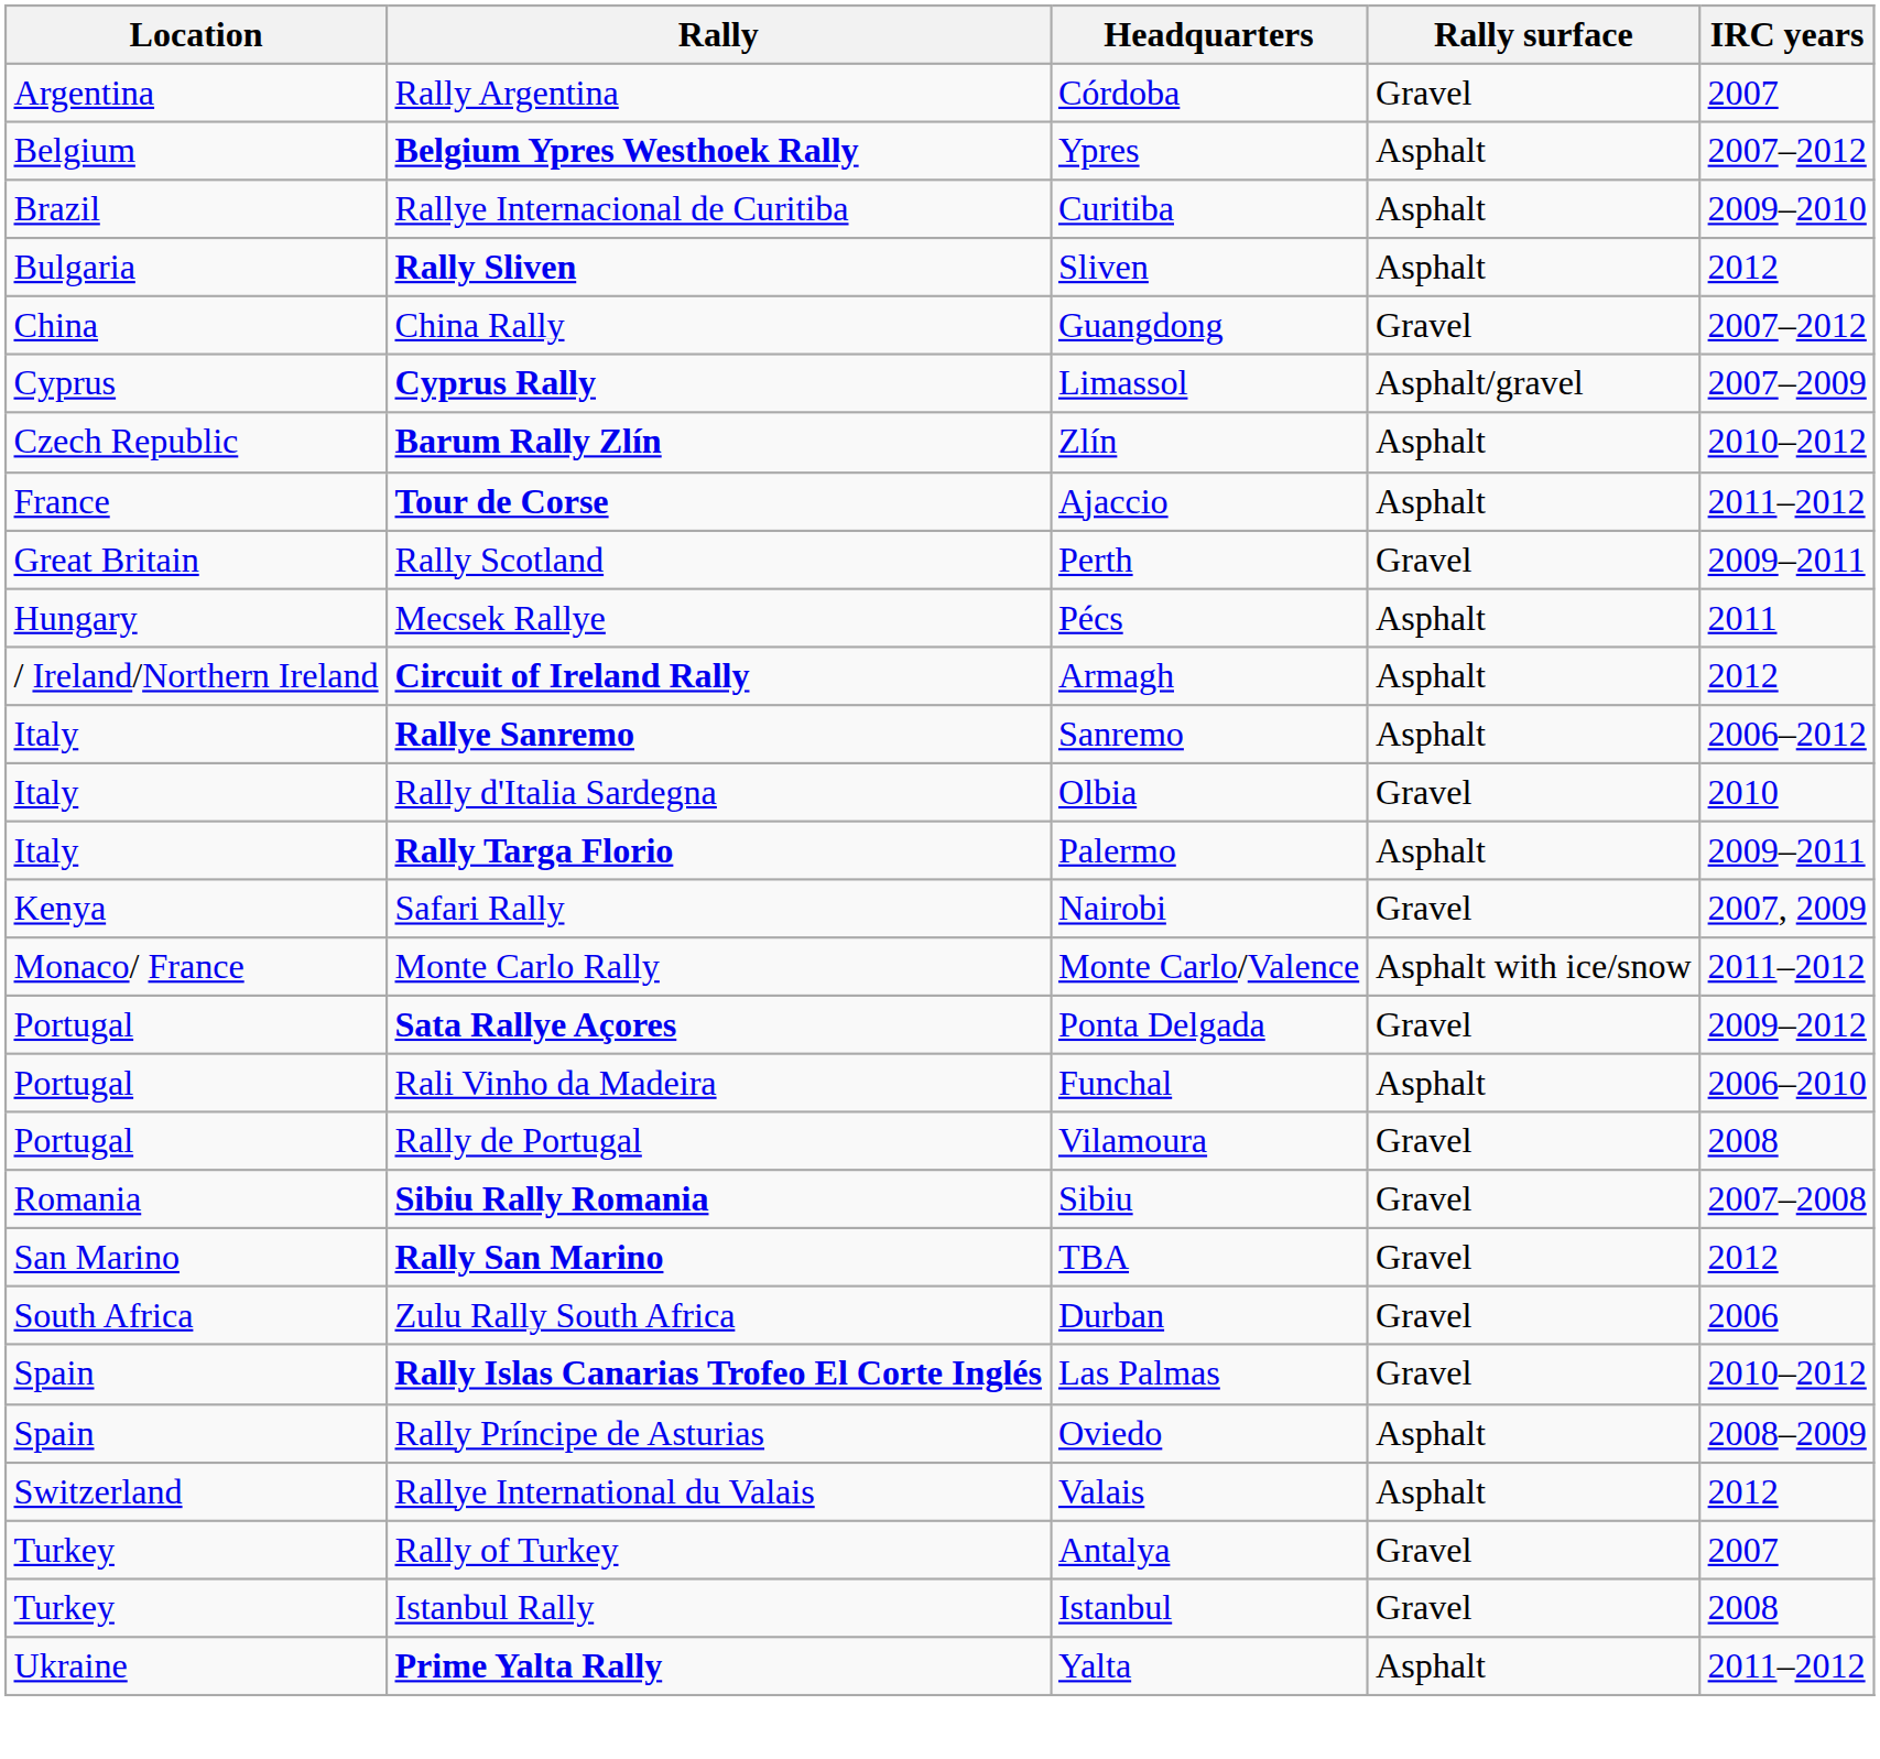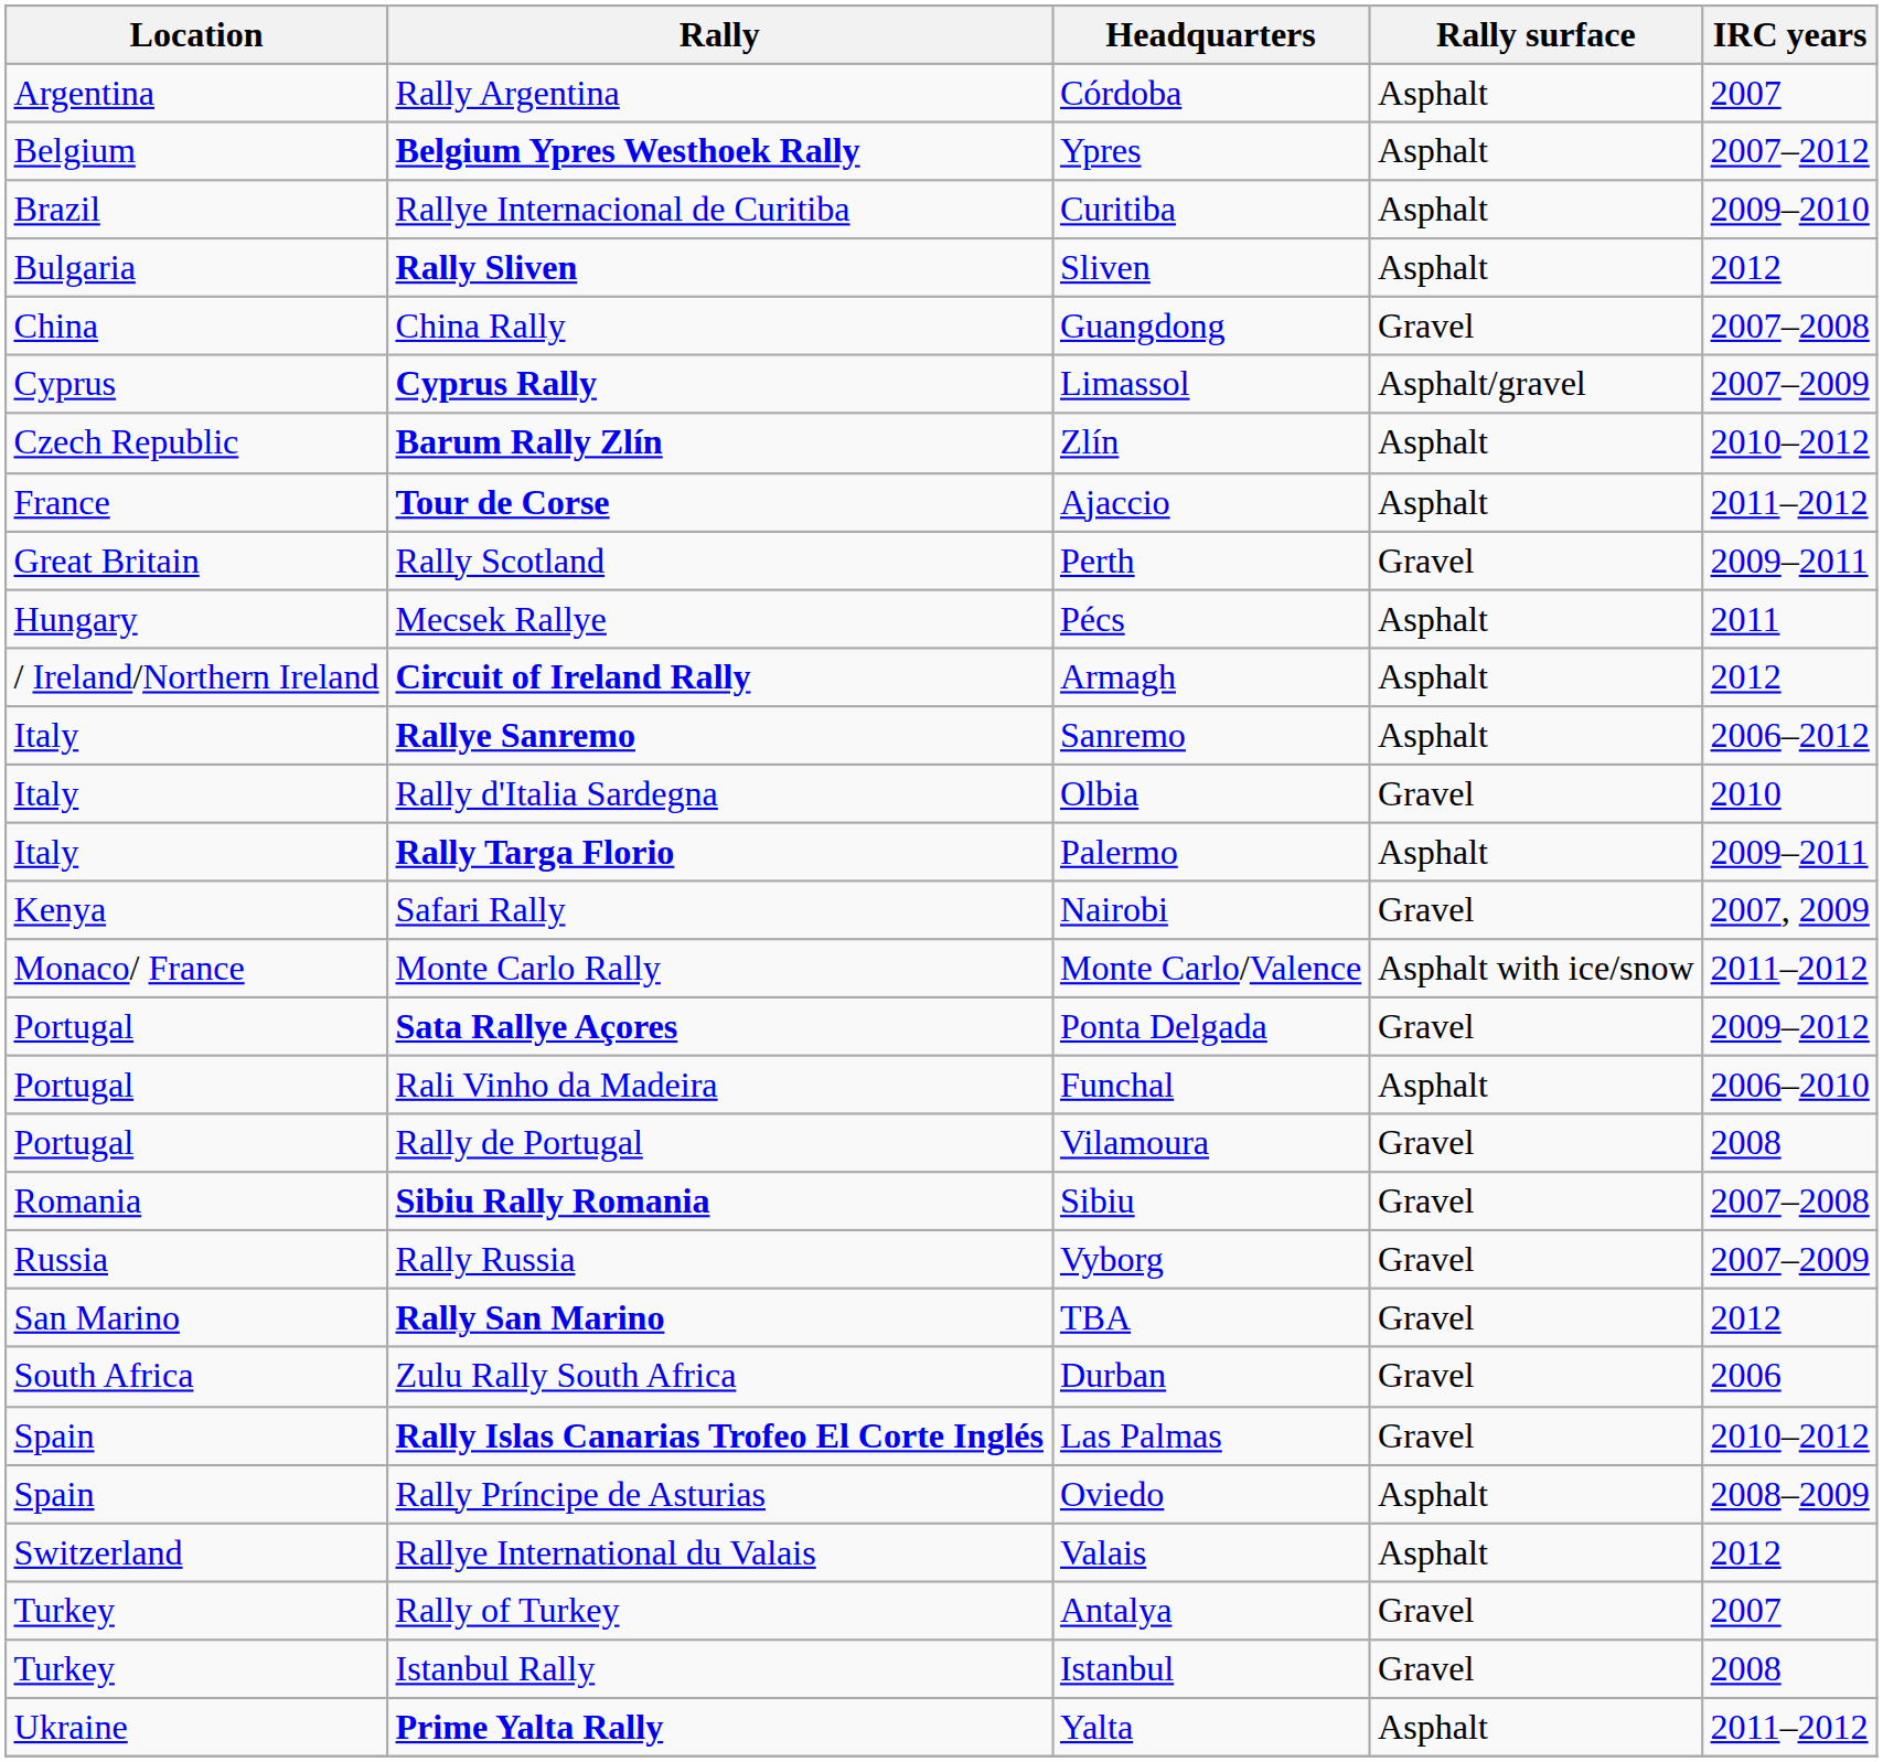Rally Argentina | Rally surface: Gravel -> Asphalt
China Rally | IRC years: 2007–2012 -> 2007–2008
+ row: Russia | Rally Russia | Vyborg | Gravel | 2007–2009
